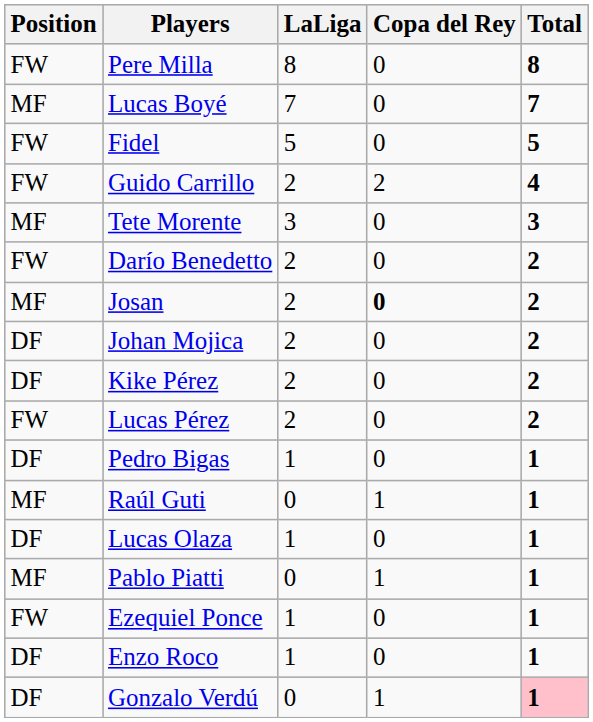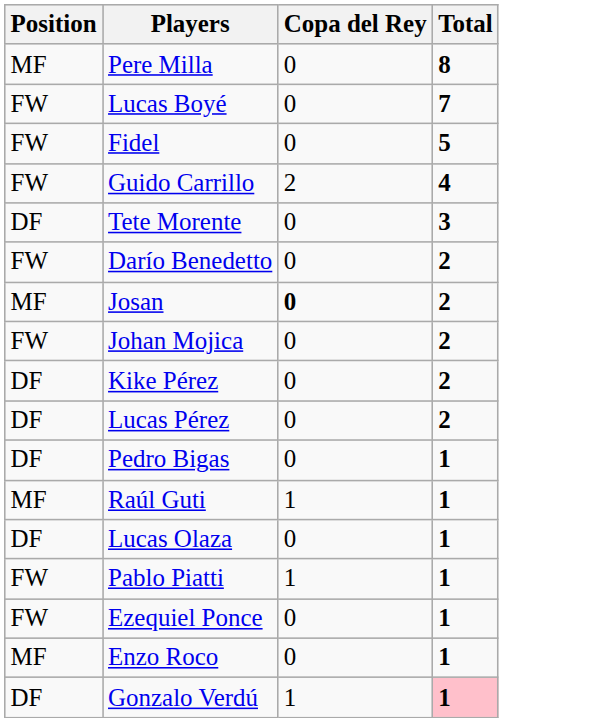- column: LaLiga | 8 | 7 | 5 | 2 | 3 | 2 | 2 | 2 | 2 | 2 | 1 | 0 | 1 | 0 | 1 | 1 | 0
Pere Milla | Position: FW -> MF
Lucas Boyé | Position: MF -> FW
Tete Morente | Position: MF -> DF
Johan Mojica | Position: DF -> FW
Lucas Pérez | Position: FW -> DF
Pablo Piatti | Position: MF -> FW
Enzo Roco | Position: DF -> MF
